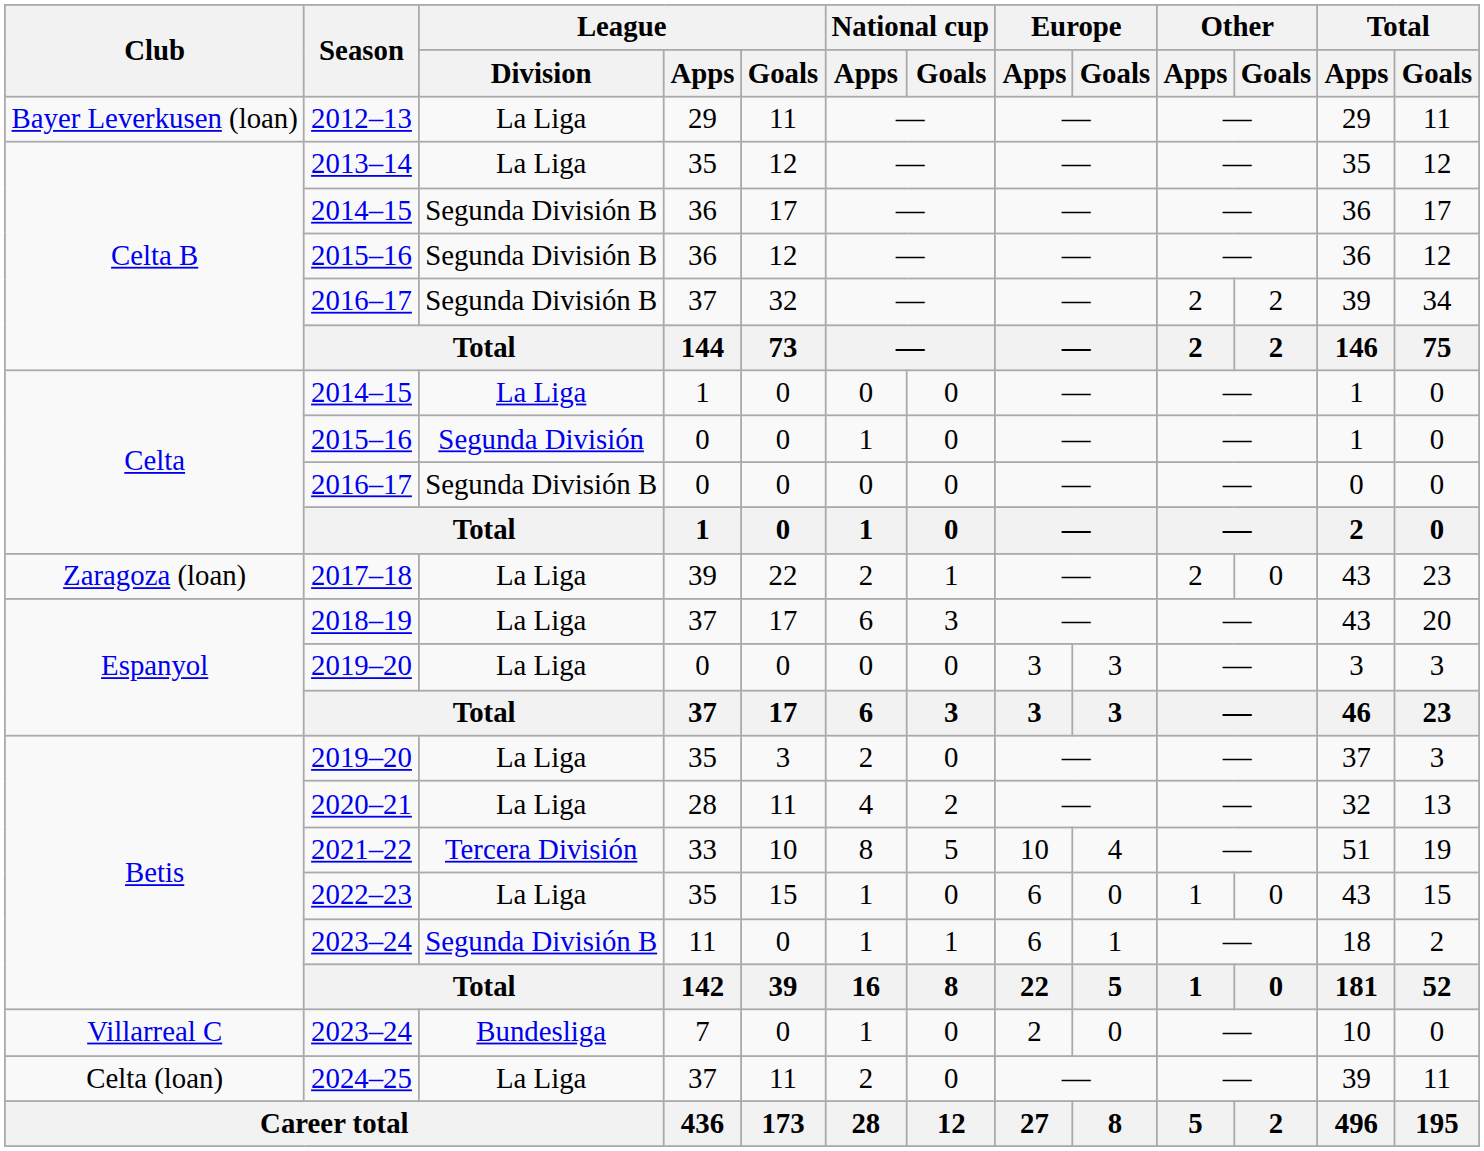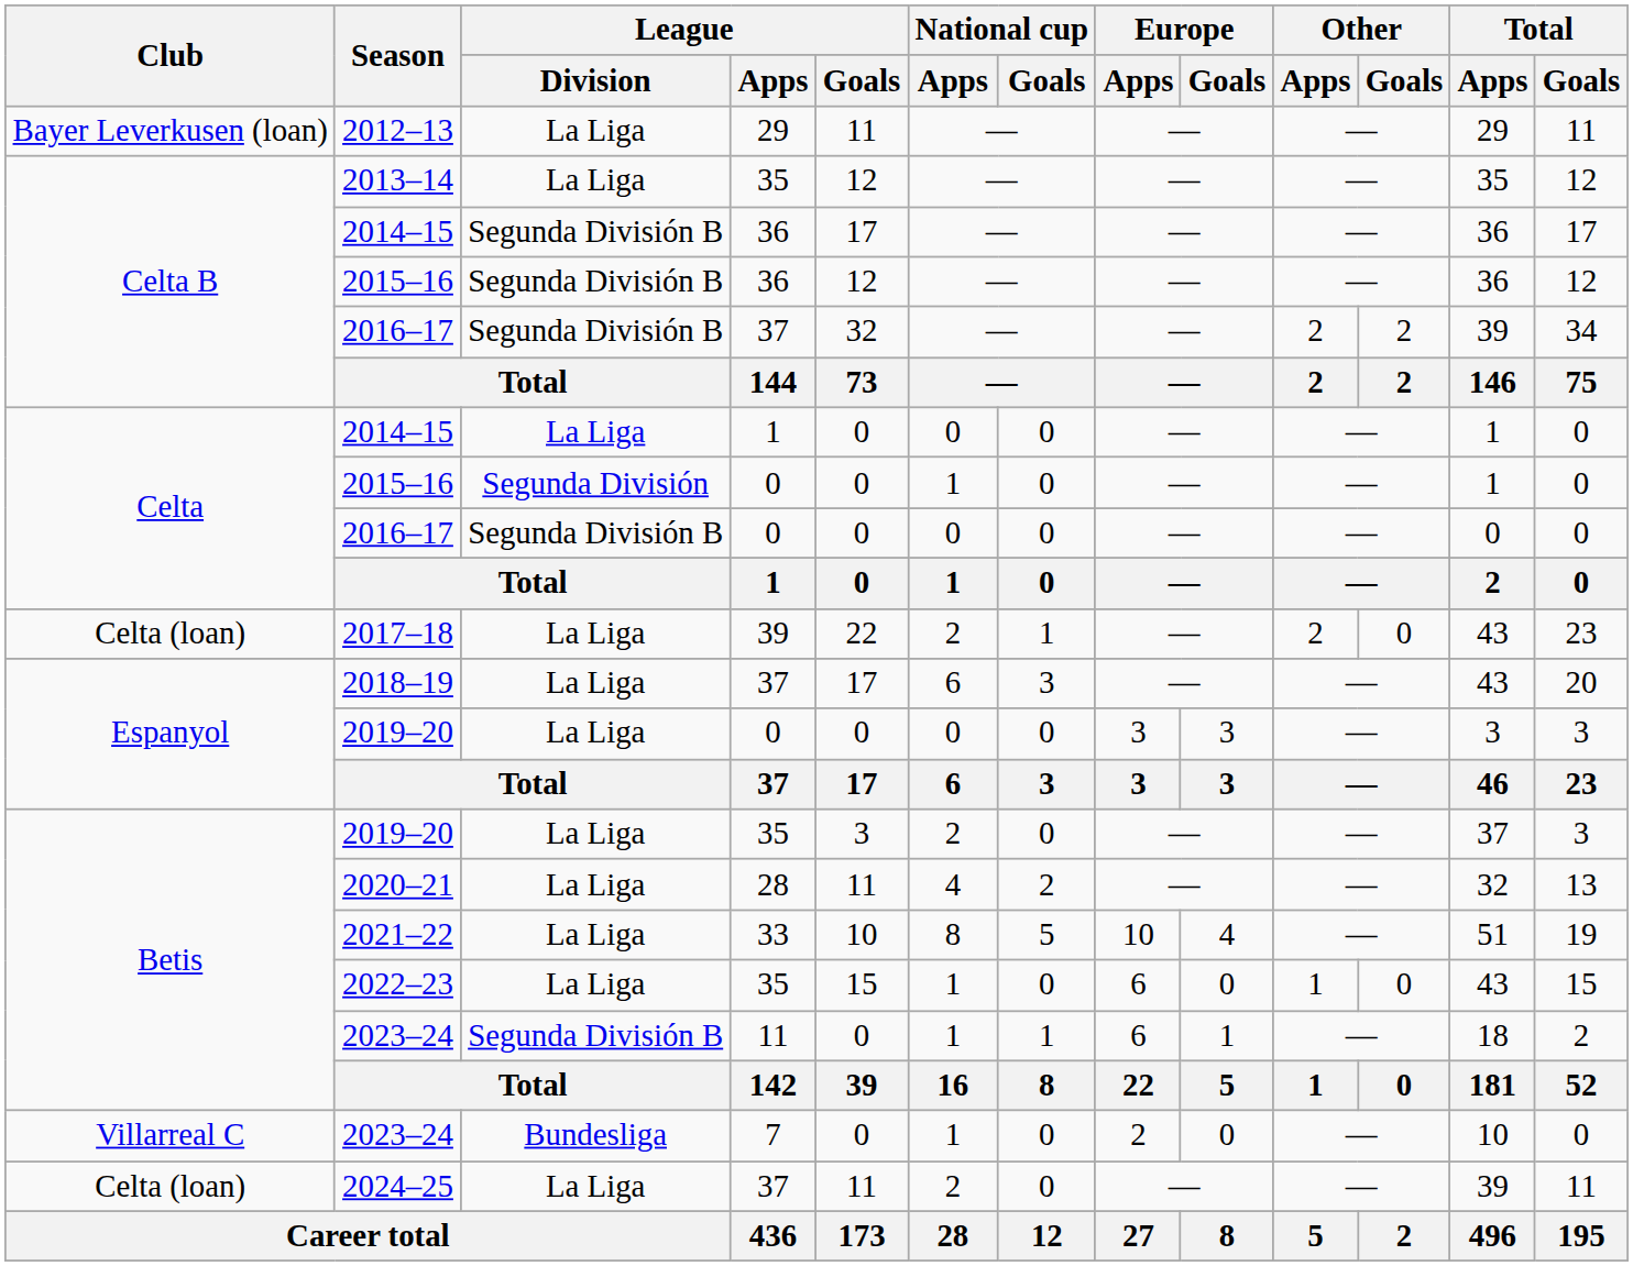2017–18 | Club: Zaragoza (loan) -> Celta (loan)
2021–22 | League / Division: Tercera División -> La Liga
